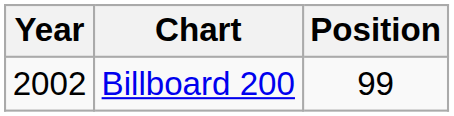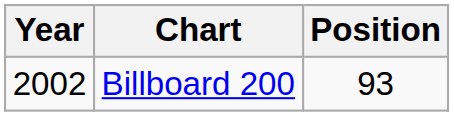Billboard 200 | Position: 99 -> 93
